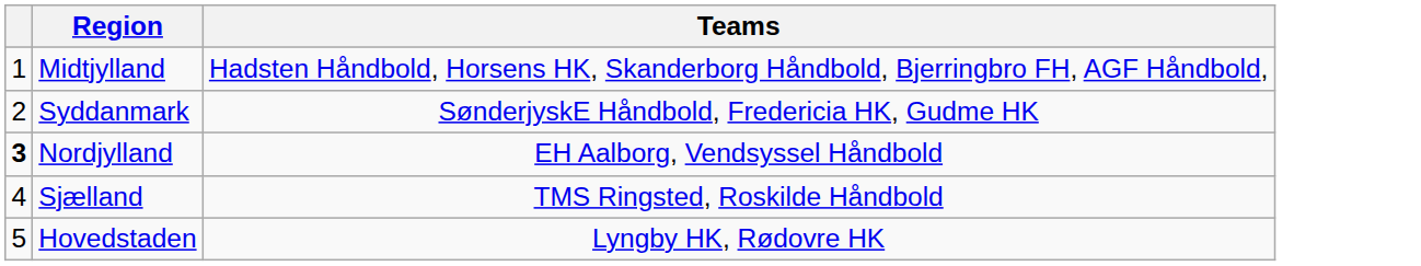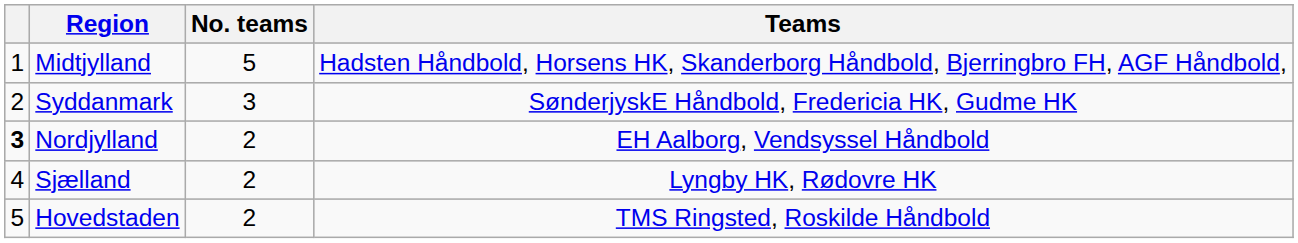+ column: No. teams | 5 | 3 | 2 | 2 | 2
Sjælland | Teams: TMS Ringsted, Roskilde Håndbold -> Lyngby HK, Rødovre HK
Hovedstaden | Teams: Lyngby HK, Rødovre HK -> TMS Ringsted, Roskilde Håndbold
